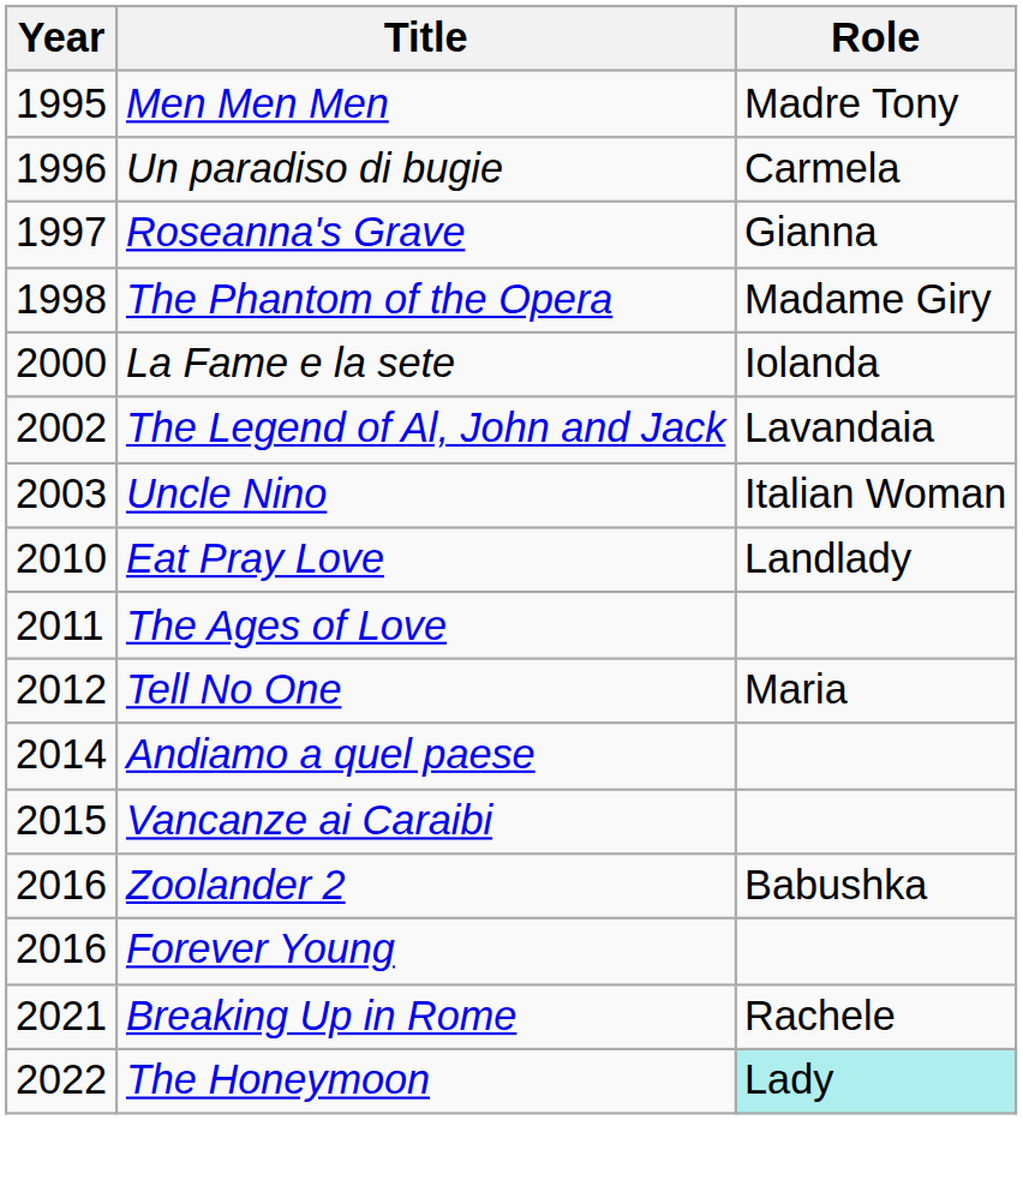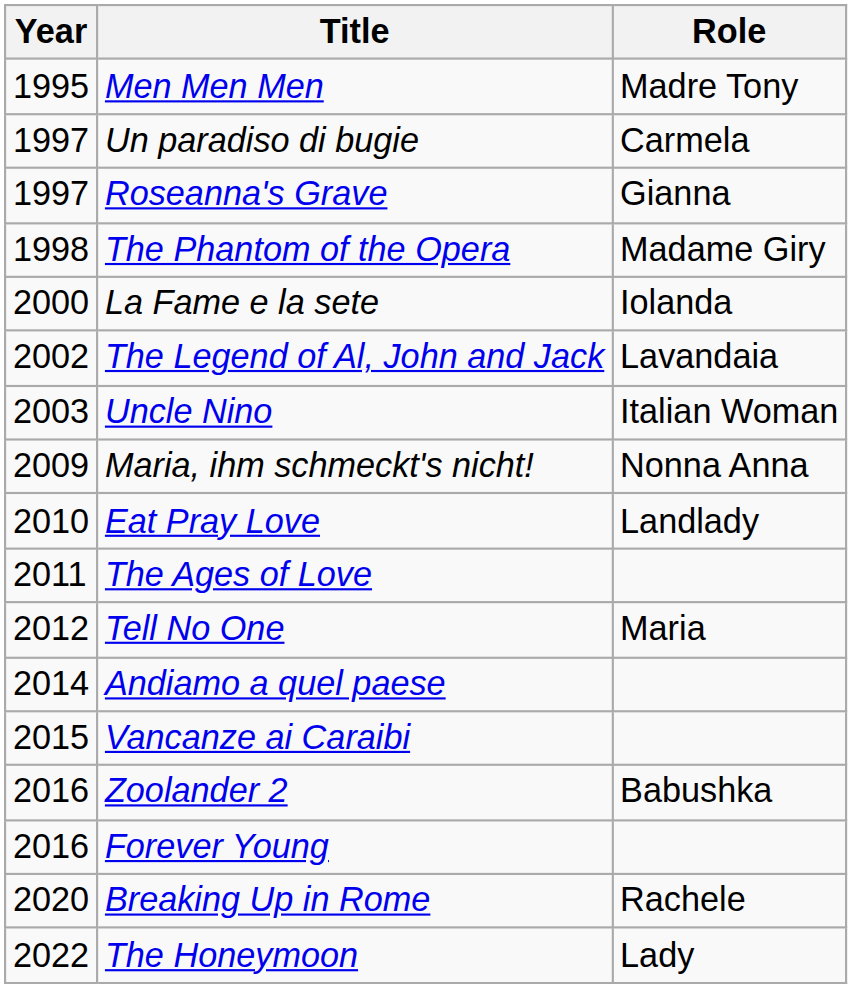Un paradiso di bugie | Year: 1996 -> 1997
+ row: 2009 | Maria, ihm schmeckt's nicht! | Nonna Anna
Breaking Up in Rome | Year: 2021 -> 2020
The Honeymoon | Role: paleturquoise background -> no background
